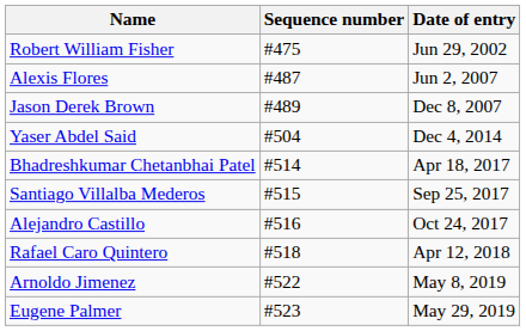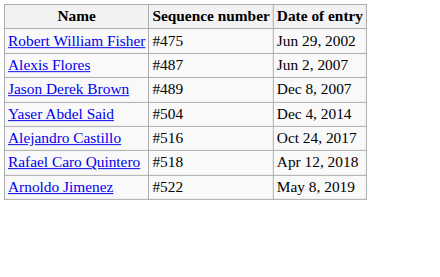- row: Bhadreshkumar Chetanbhai Patel | #514 | Apr 18, 2017
- row: Santiago Villalba Mederos | #515 | Sep 25, 2017
- row: Eugene Palmer | #523 | May 29, 2019
